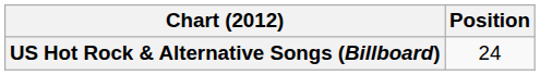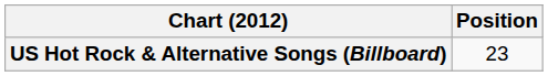US Hot Rock & Alternative Songs (Billboard) | Position: 24 -> 23
